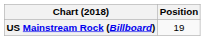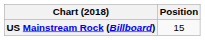US Mainstream Rock (Billboard) | Position: 19 -> 15
